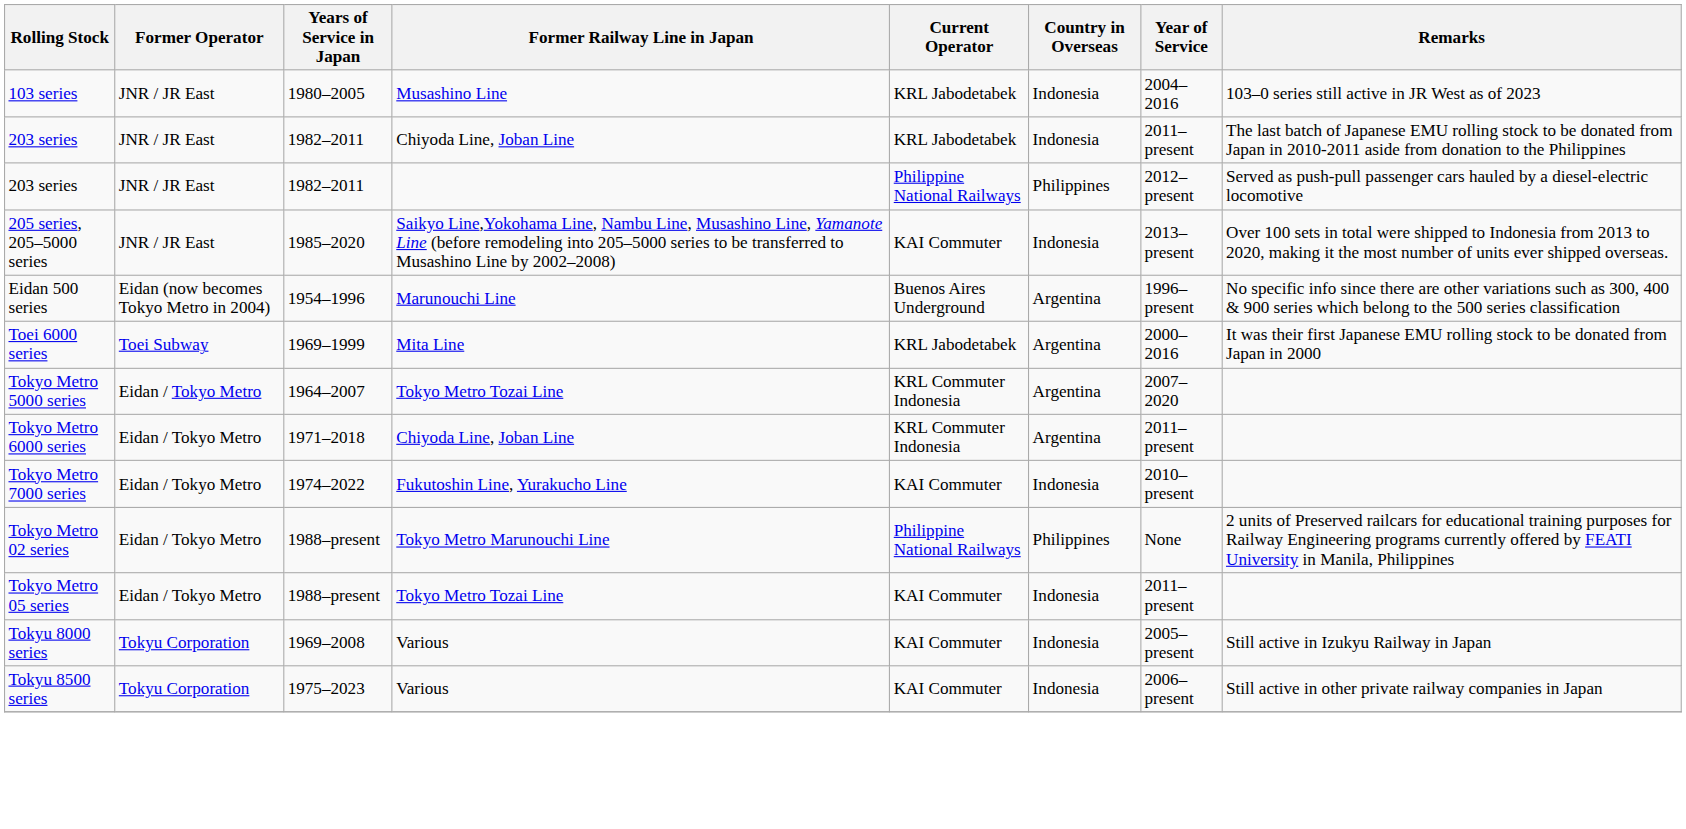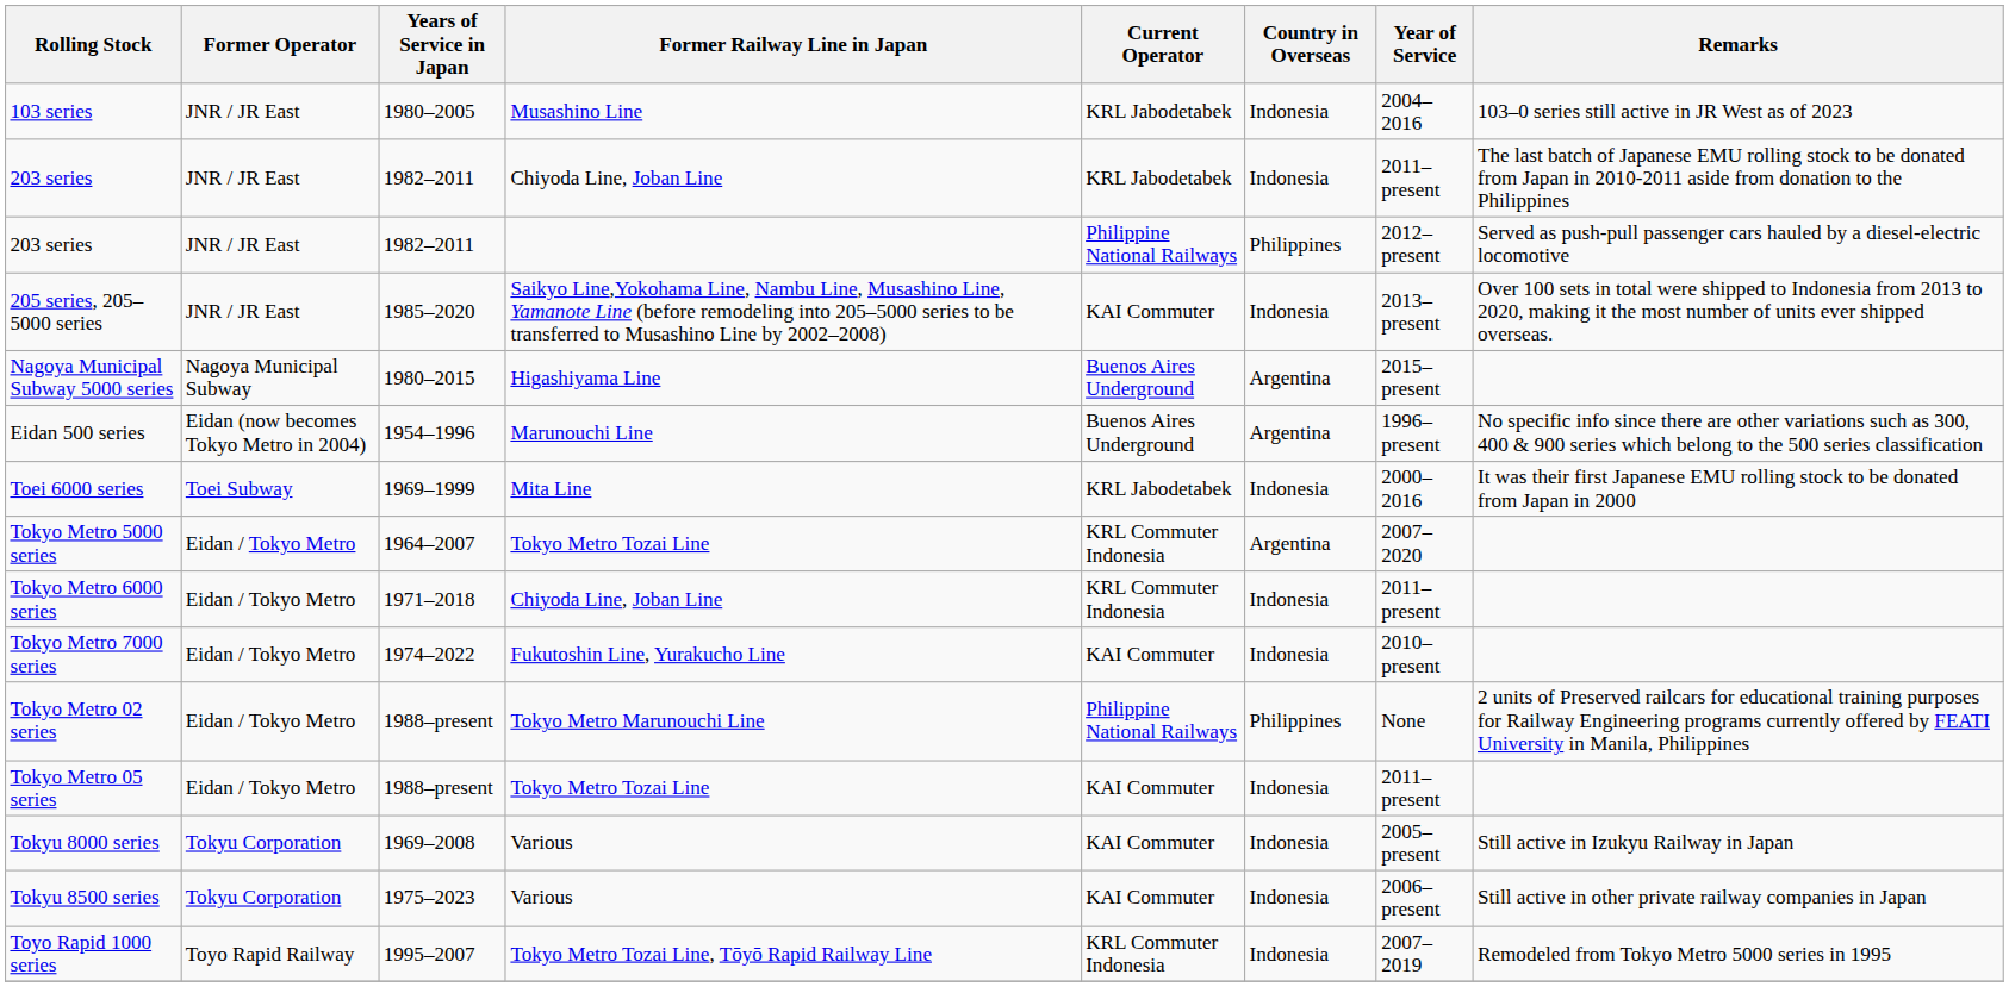+ row: Nagoya Municipal Subway 5000 series | Nagoya Municipal Subway | 1980–2015 | Higashiyama Line | Buenos Aires Underground | Argentina | 2015–present
Toei 6000 series | Country in Overseas: Argentina -> Indonesia
Tokyo Metro 6000 series | Country in Overseas: Argentina -> Indonesia
+ row: Toyo Rapid 1000 series | Toyo Rapid Railway | 1995–2007 | Tokyo Metro Tozai Line, Tōyō Rapid Railway Line | KRL Commuter Indonesia | Indonesia | 2007–2019 | Remodeled from Tokyo Metro 5000 series in 1995
